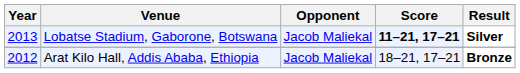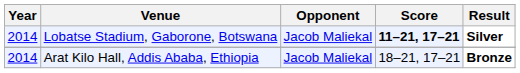Lobatse Stadium, Gaborone, Botswana | Year: 2013 -> 2014
Arat Kilo Hall, Addis Ababa, Ethiopia | Year: 2012 -> 2014
